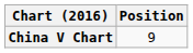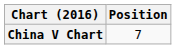China V Chart | Position: 9 -> 7
